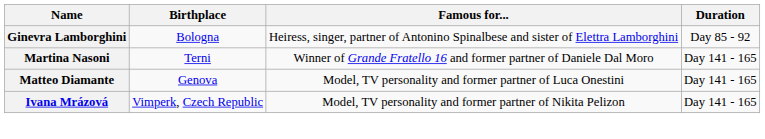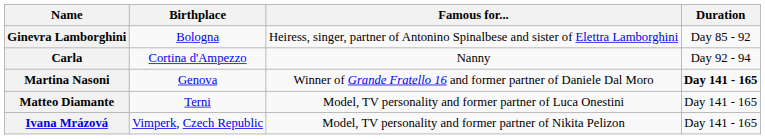+ row: Carla | Cortina d'Ampezzo | Nanny | Day 92 - 94
Martina Nasoni | Birthplace: Terni -> Genova
Martina Nasoni | Duration: normal -> bold
Matteo Diamante | Birthplace: Genova -> Terni
